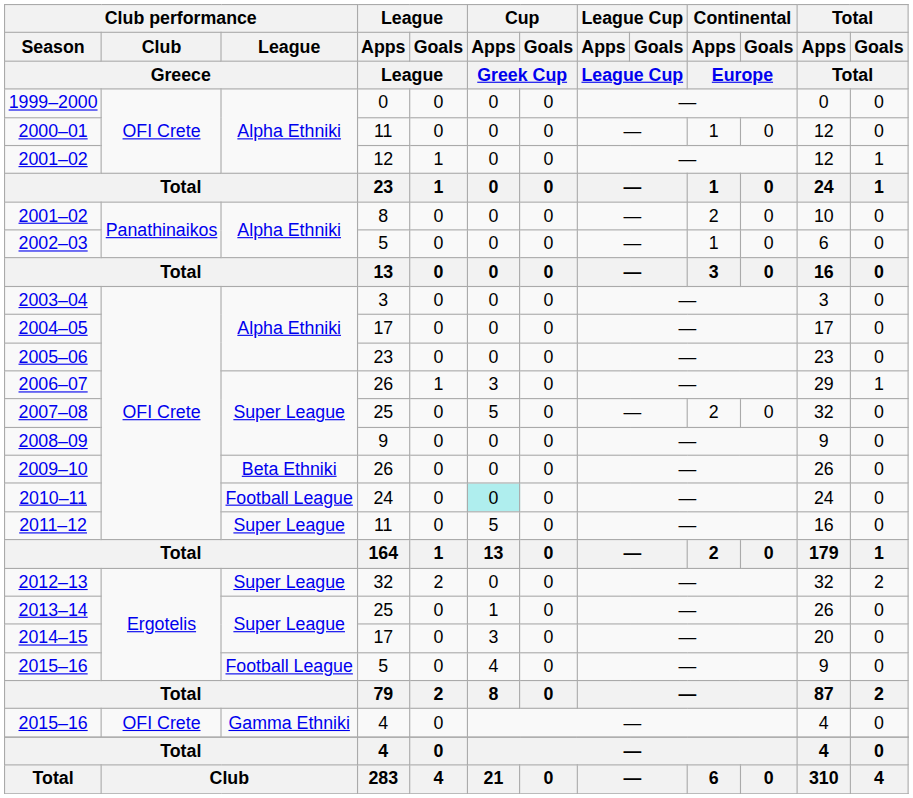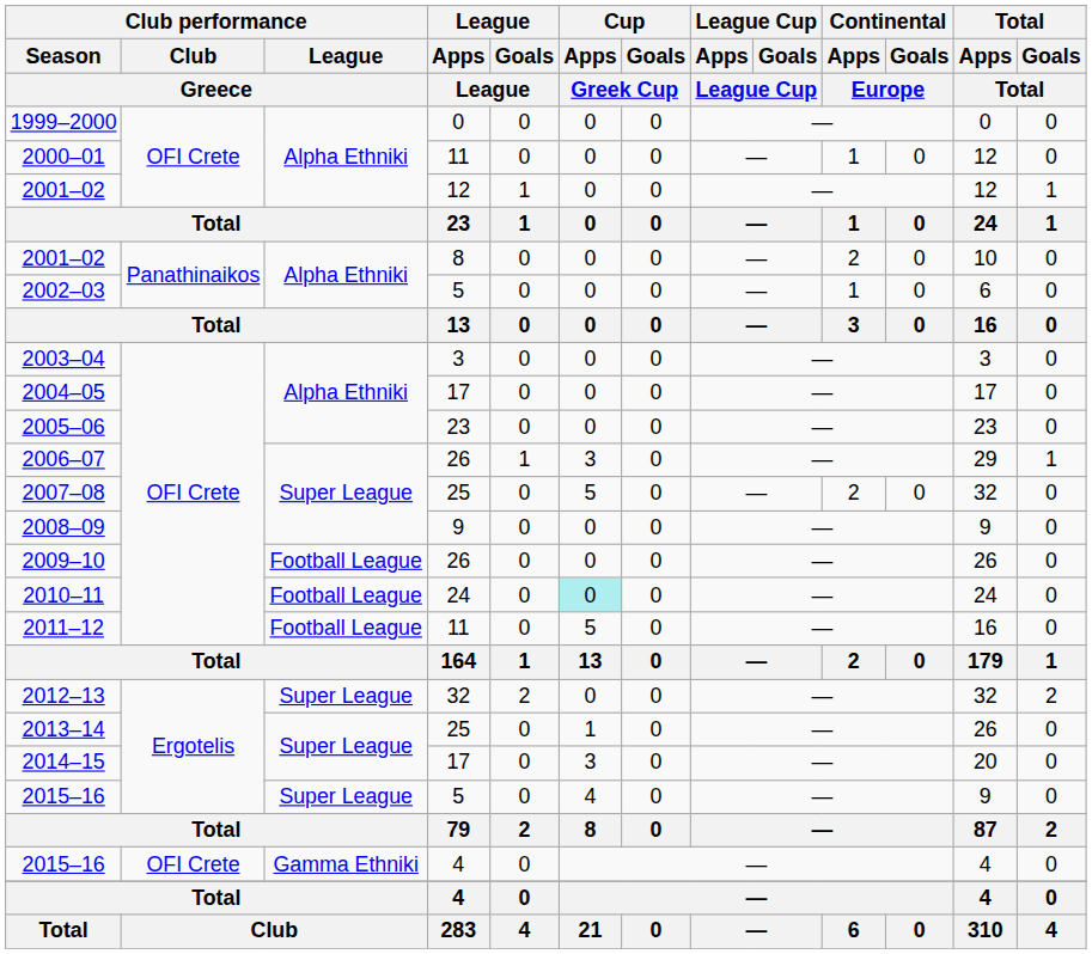2009–10 | Club performance / League / Greece: Beta Ethniki -> Football League
2011–12 | Club performance / League / Greece: Super League -> Football League
2015–16 / 5 | Club performance / League / Greece: Football League -> Super League
